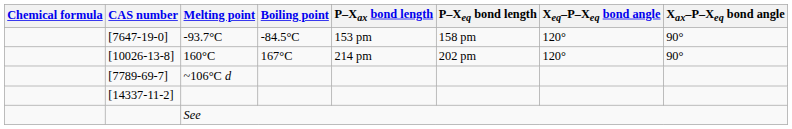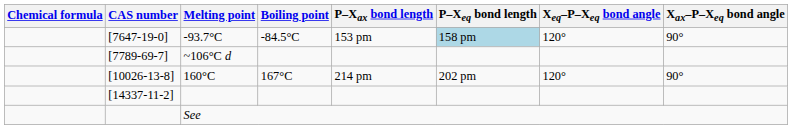[7647-19-0] | P–Xeq bond length: no background -> lightblue background
rows swapped: [10026-13-8] <-> [7789-69-7]
